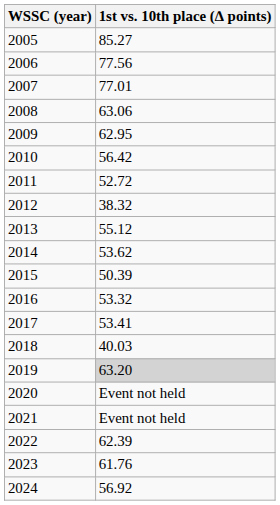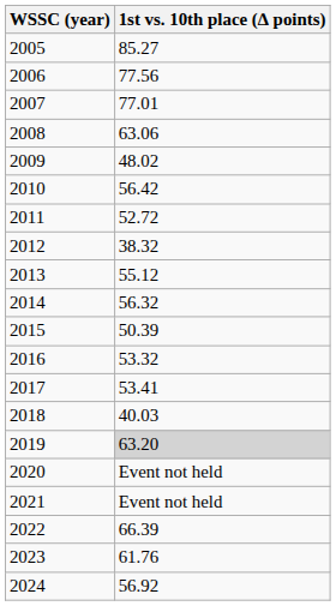2009 | 1st vs. 10th place (∆ points): 62.95 -> 48.02
2014 | 1st vs. 10th place (∆ points): 53.62 -> 56.32
2022 | 1st vs. 10th place (∆ points): 62.39 -> 66.39
